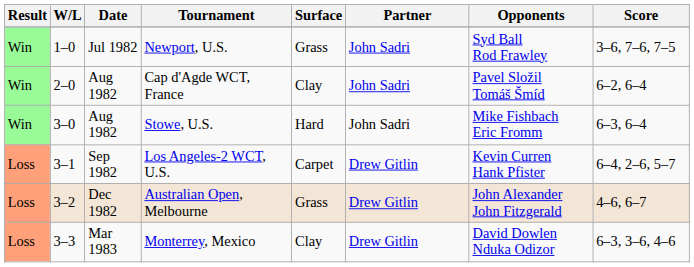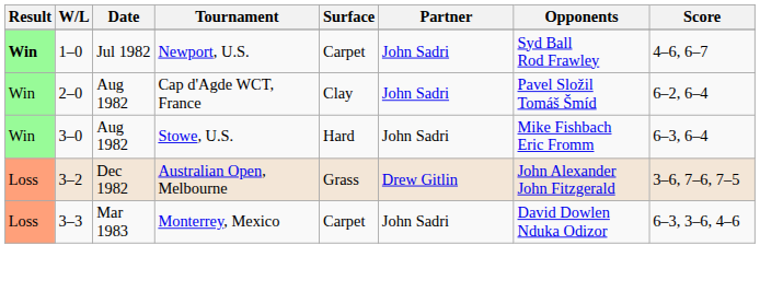Newport, U.S. | Result: normal -> bold
Newport, U.S. | Surface: Grass -> Carpet
Newport, U.S. | Score: 3–6, 7–6, 7–5 -> 4–6, 6–7
- row: Loss | 3–1 | Sep 1982 | Los Angeles-2 WCT, U.S. | Carpet | Drew Gitlin | Kevin Curren Hank Pfister | 6–4, 2–6, 5–7
Australian Open, Melbourne | Score: 4–6, 6–7 -> 3–6, 7–6, 7–5
Monterrey, Mexico | Surface: Clay -> Carpet
Monterrey, Mexico | Partner: Drew Gitlin -> John Sadri
